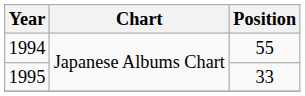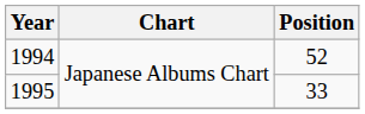1994 | Position: 55 -> 52
